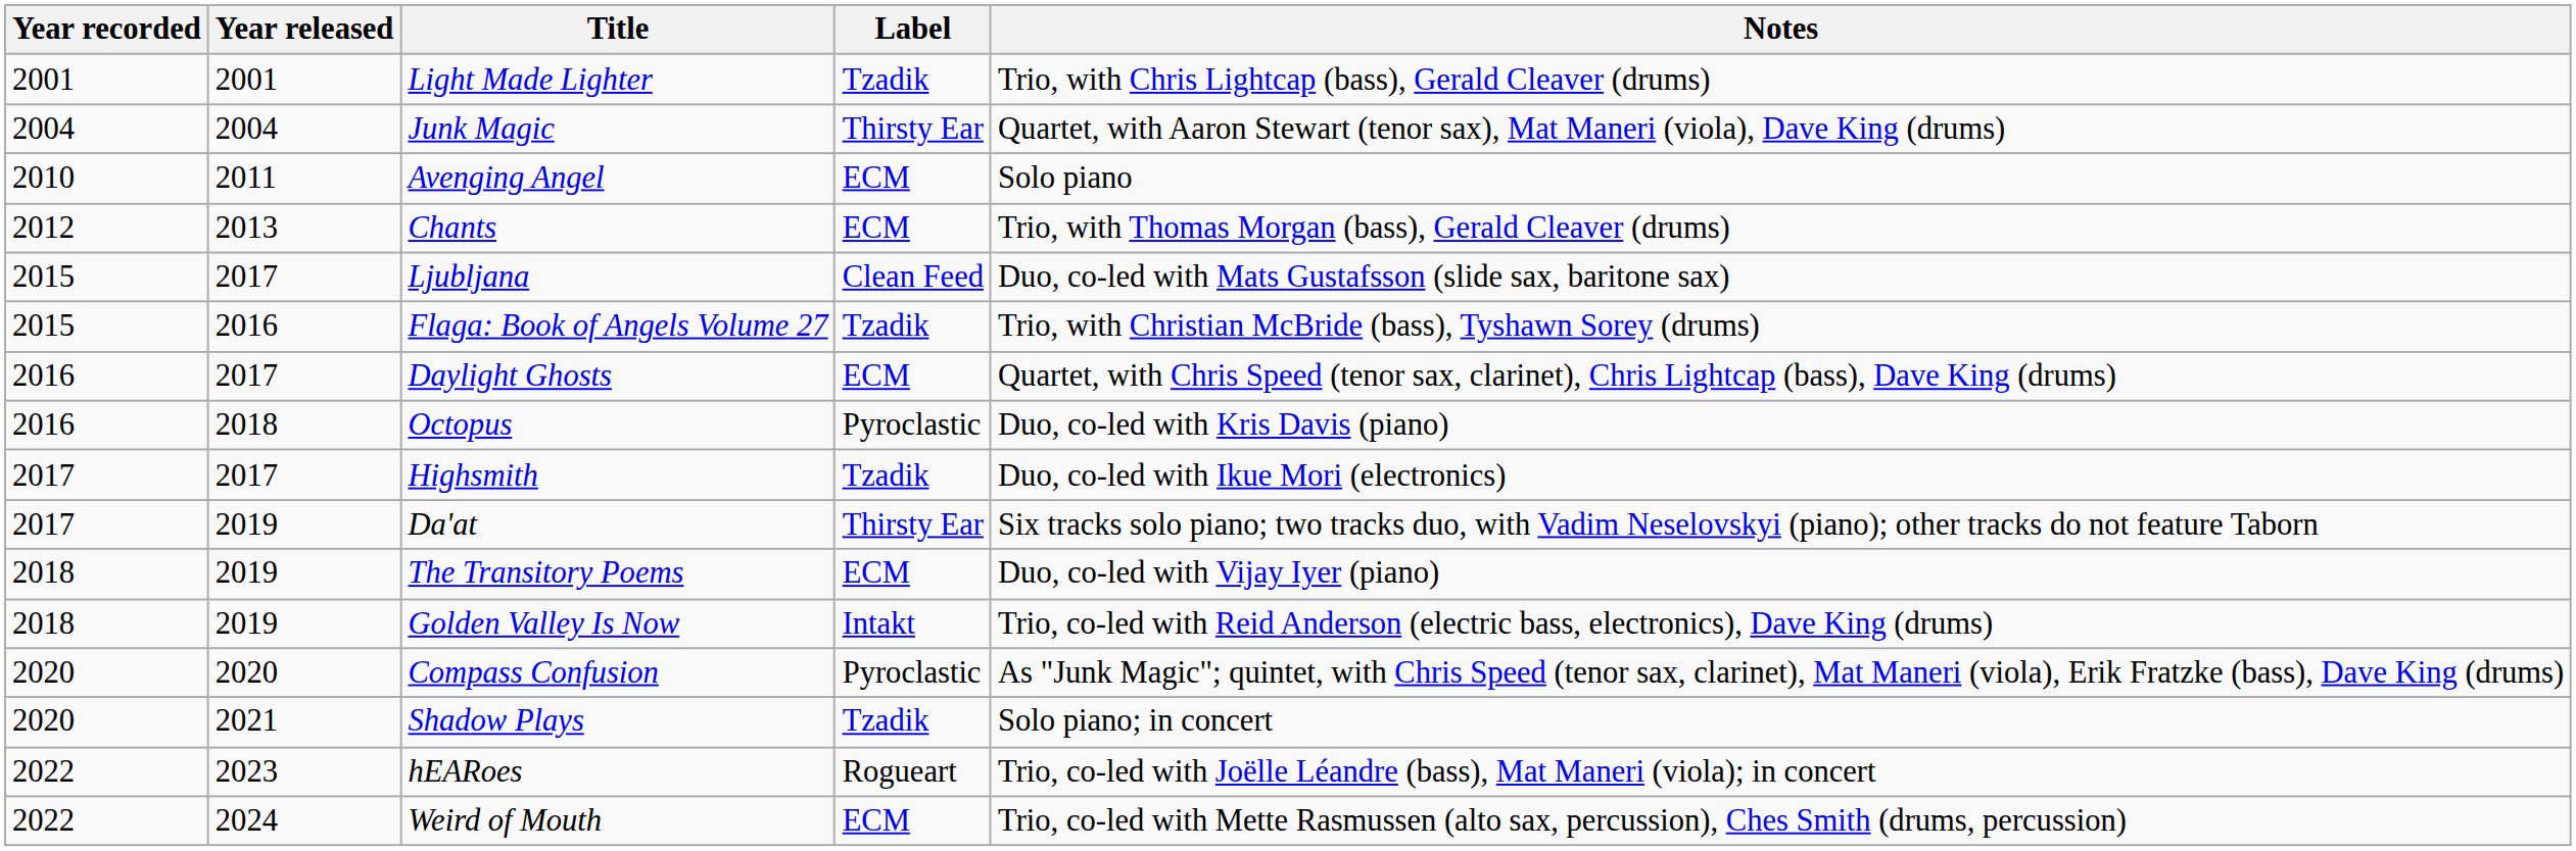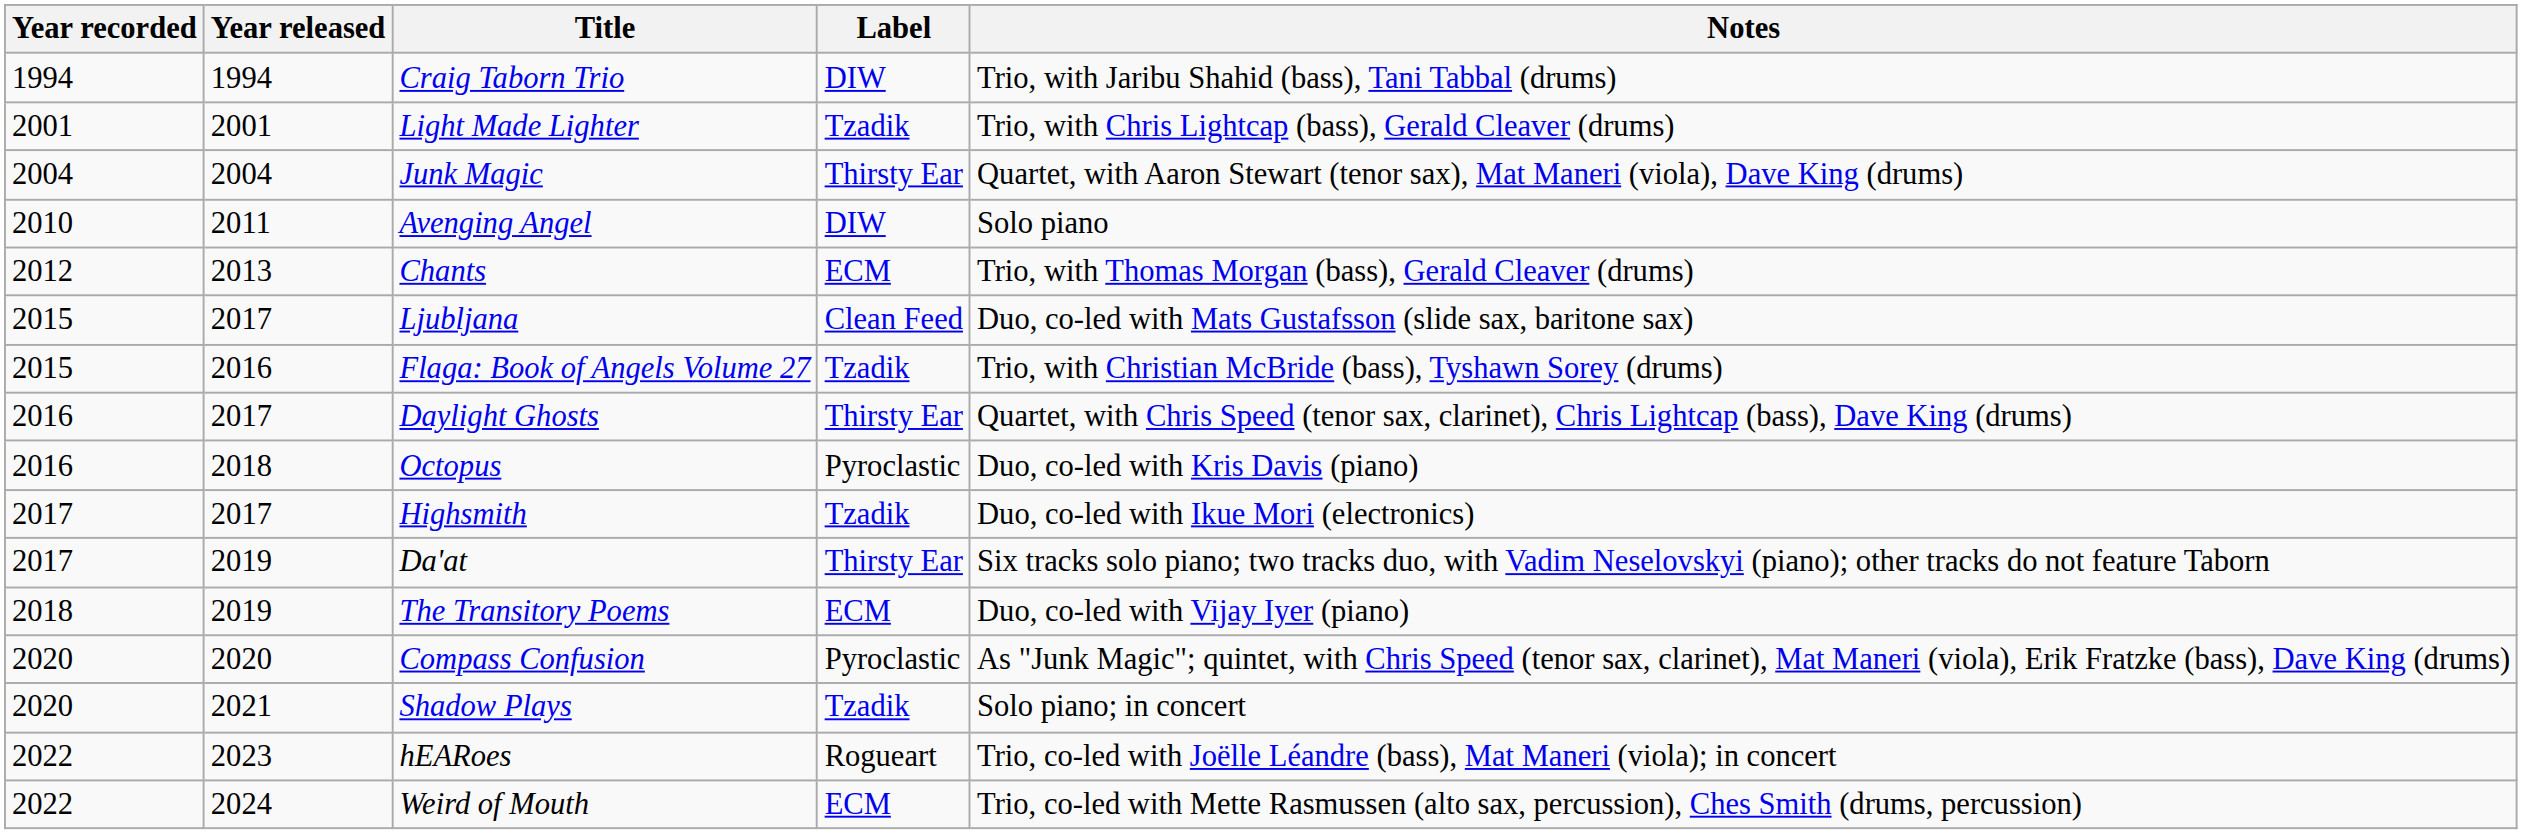+ row: 1994 | 1994 | Craig Taborn Trio | DIW | Trio, with Jaribu Shahid (bass), Tani Tabbal (drums)
Avenging Angel | Label: ECM -> DIW
Daylight Ghosts | Label: ECM -> Thirsty Ear
- row: 2018 | 2019 | Golden Valley Is Now | Intakt | Trio, co-led with Reid Anderson (electric bass, electronics), Dave King (drums)
